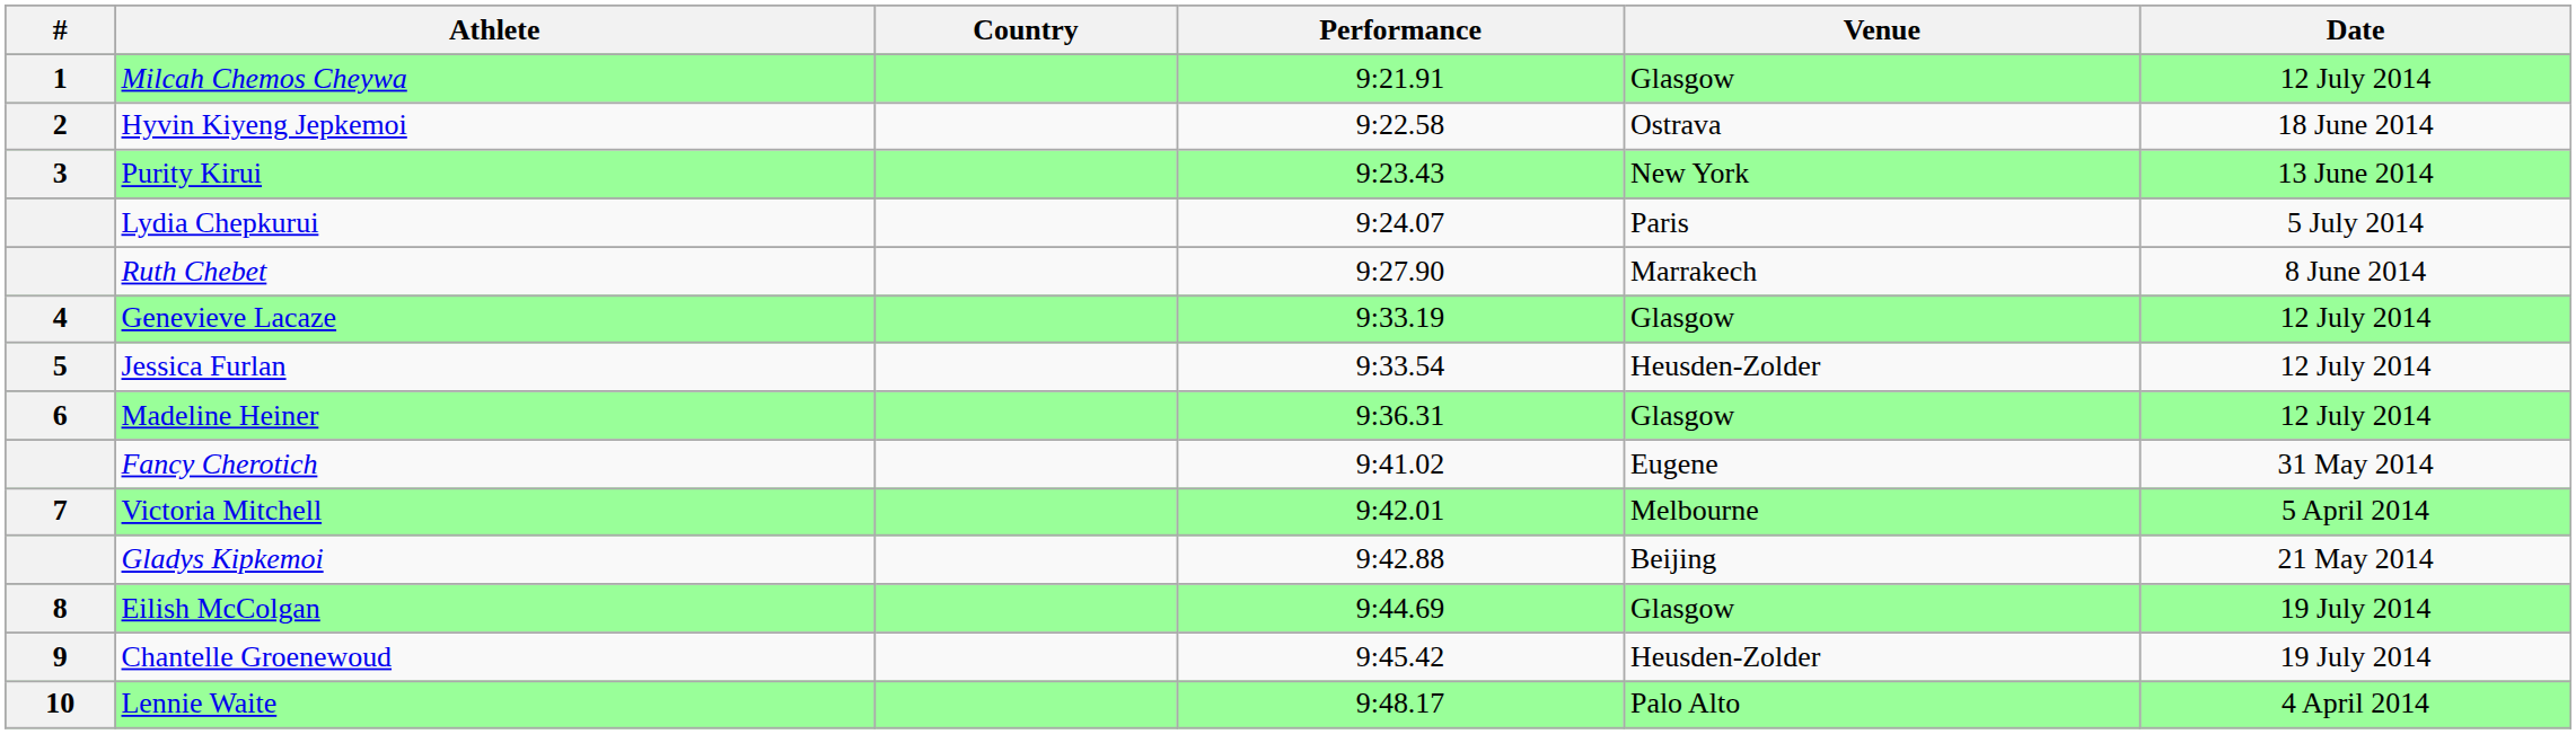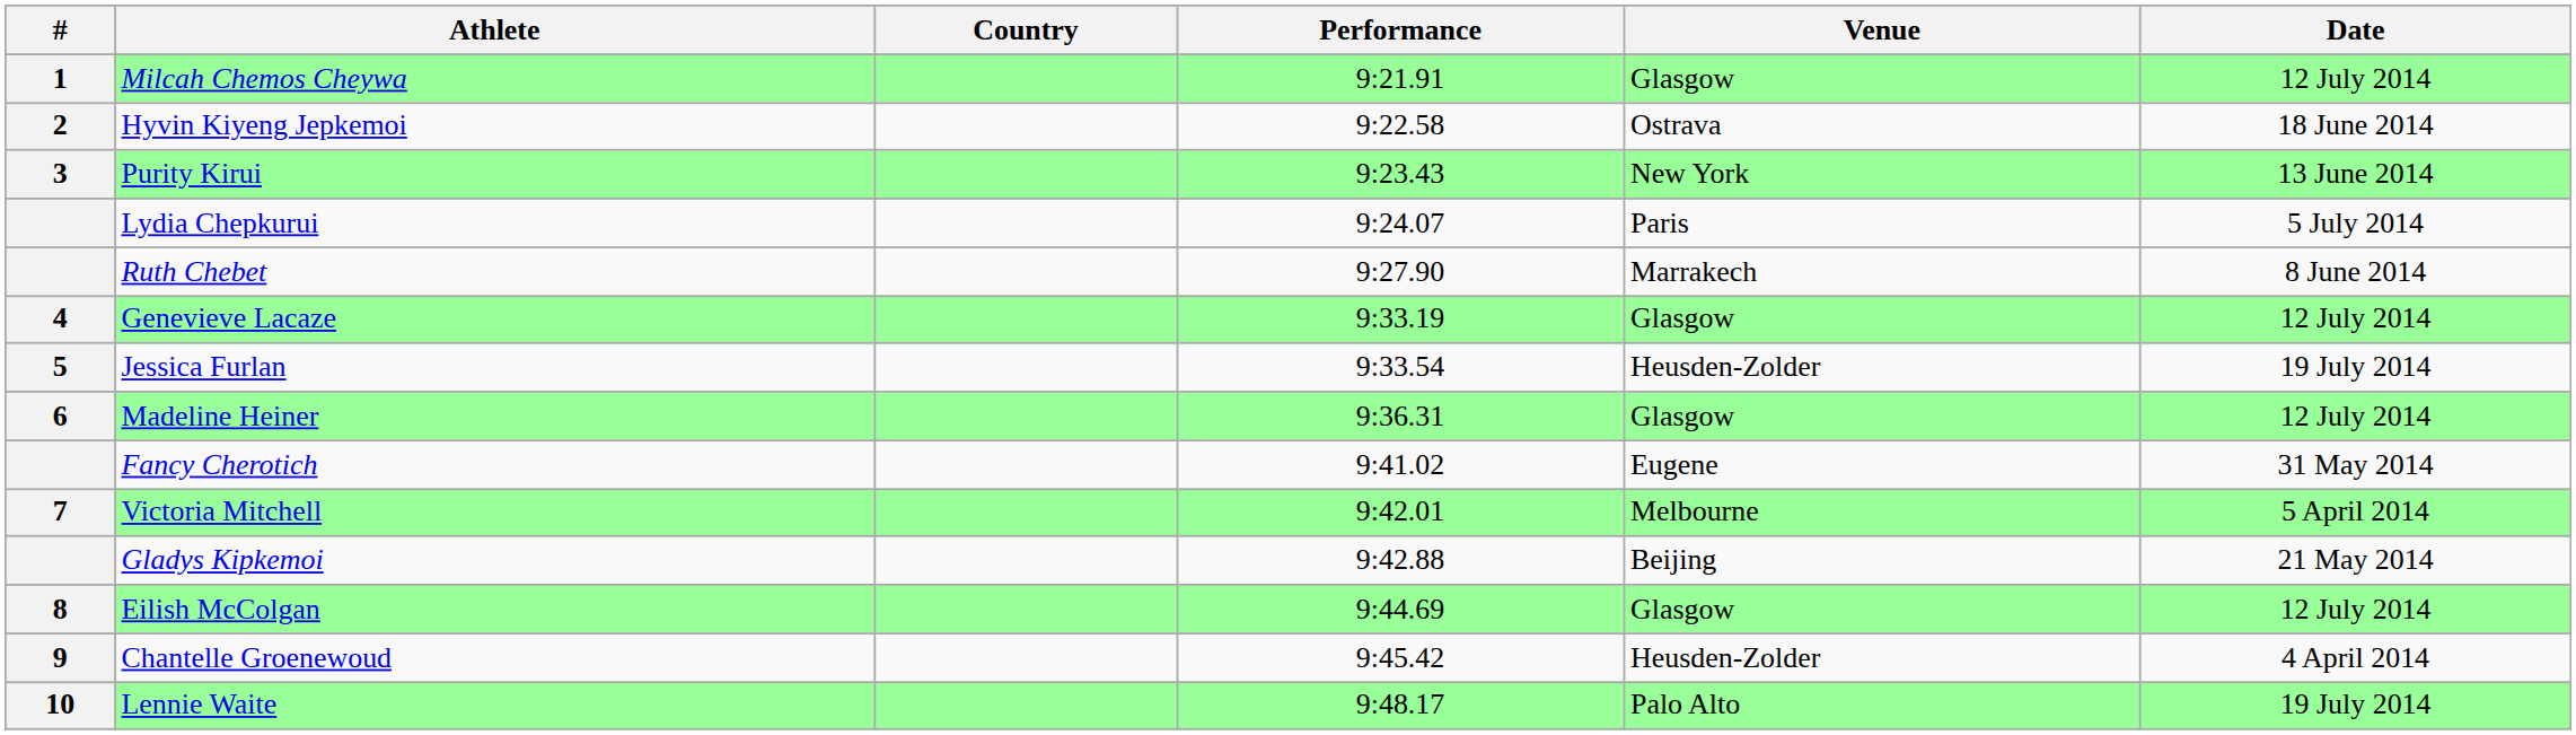Jessica Furlan | Date: 12 July 2014 -> 19 July 2014
Eilish McColgan | Date: 19 July 2014 -> 12 July 2014
Chantelle Groenewoud | Date: 19 July 2014 -> 4 April 2014
Lennie Waite | Date: 4 April 2014 -> 19 July 2014
